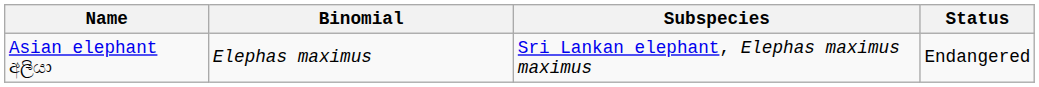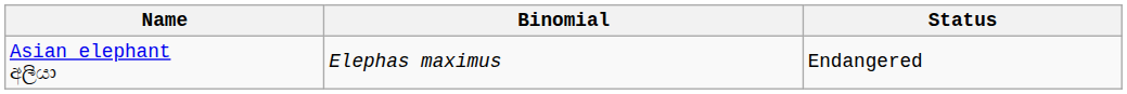- column: Subspecies | Sri Lankan elephant, Elephas maximus maximus
